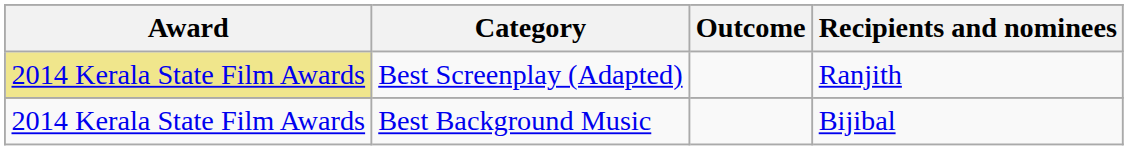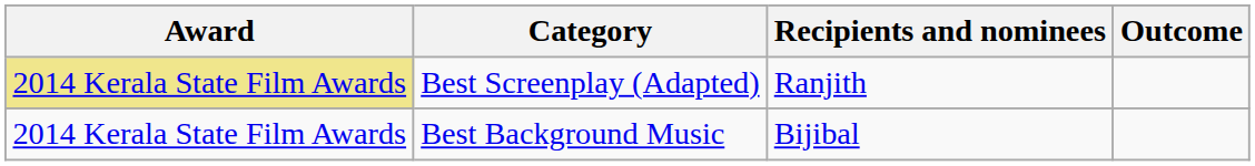columns swapped: Recipients and nominees <-> Outcome
